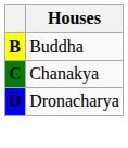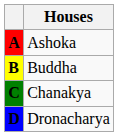+ row: A | Ashoka
